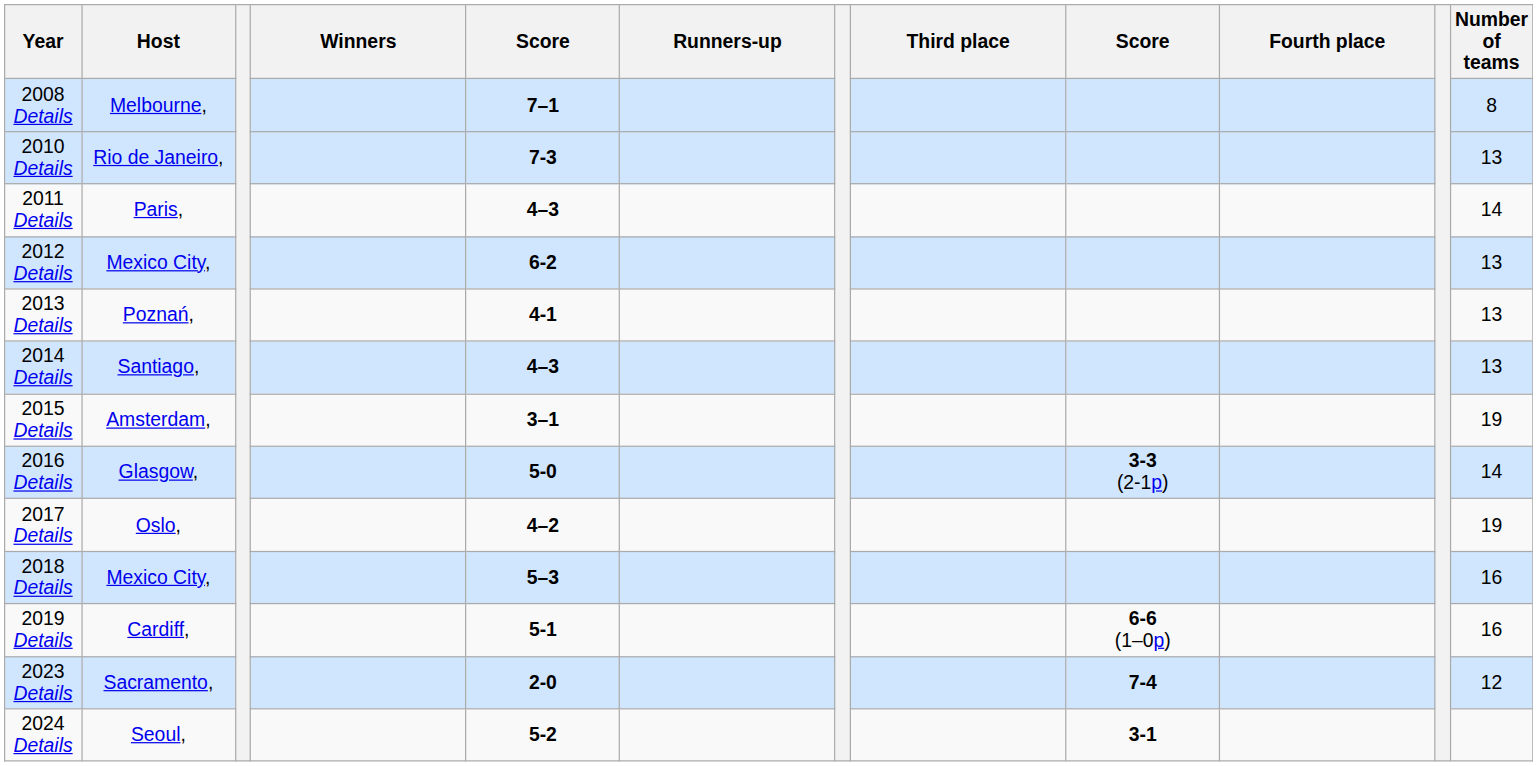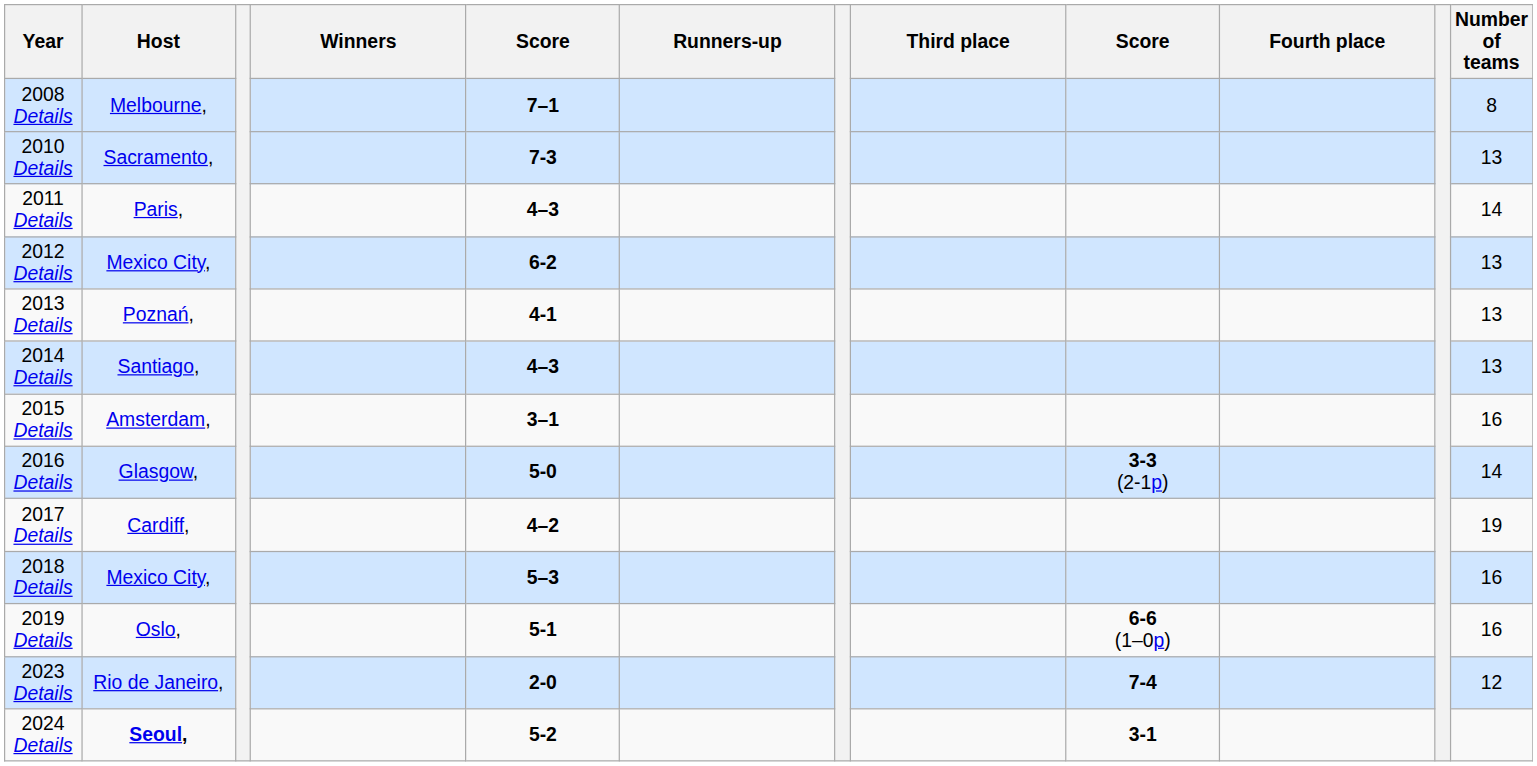2010 Details | Host: Rio de Janeiro, -> Sacramento,
2015 Details | Number of teams: 19 -> 16
2017 Details | Host: Oslo, -> Cardiff,
2019 Details | Host: Cardiff, -> Oslo,
2023 Details | Host: Sacramento, -> Rio de Janeiro,
2024 Details | Host: normal -> bold
